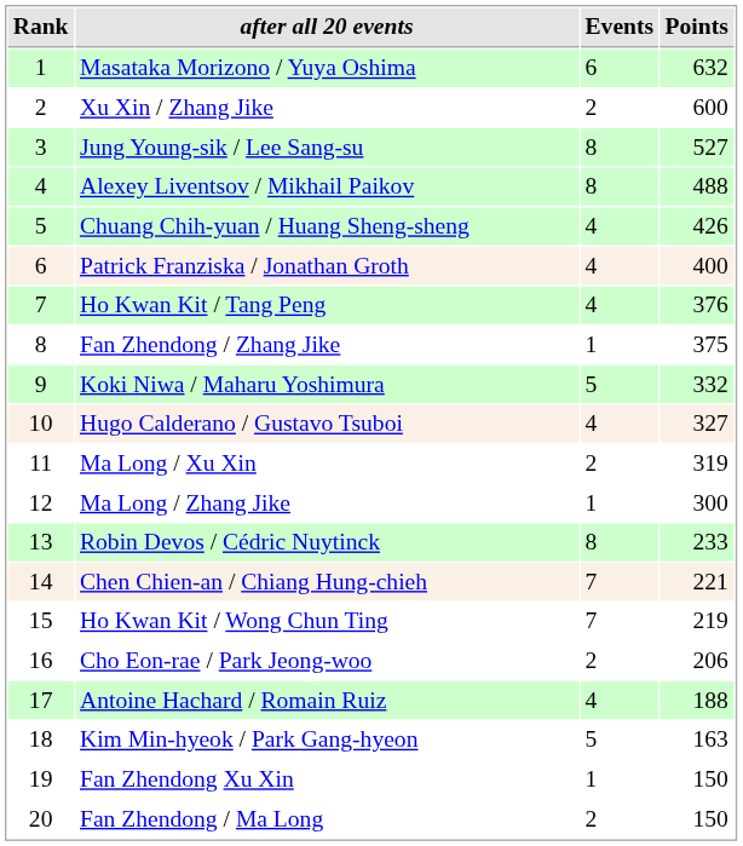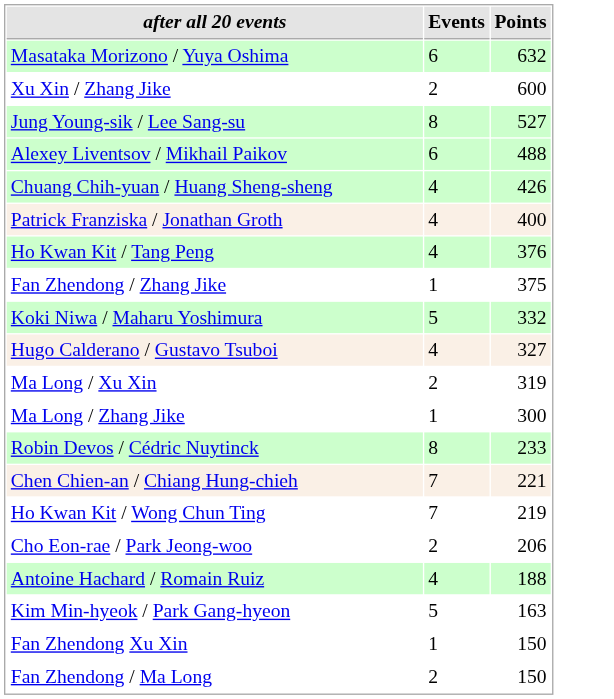- column: Rank | 1 | 2 | 3 | 4 | 5 | 6 | 7 | 8 | 9 | 10 | 11 | 12 | 13 | 14 | 15 | 16 | 17 | 18 | 19 | 20
Alexey Liventsov / Mikhail Paikov | Events: 8 -> 6
